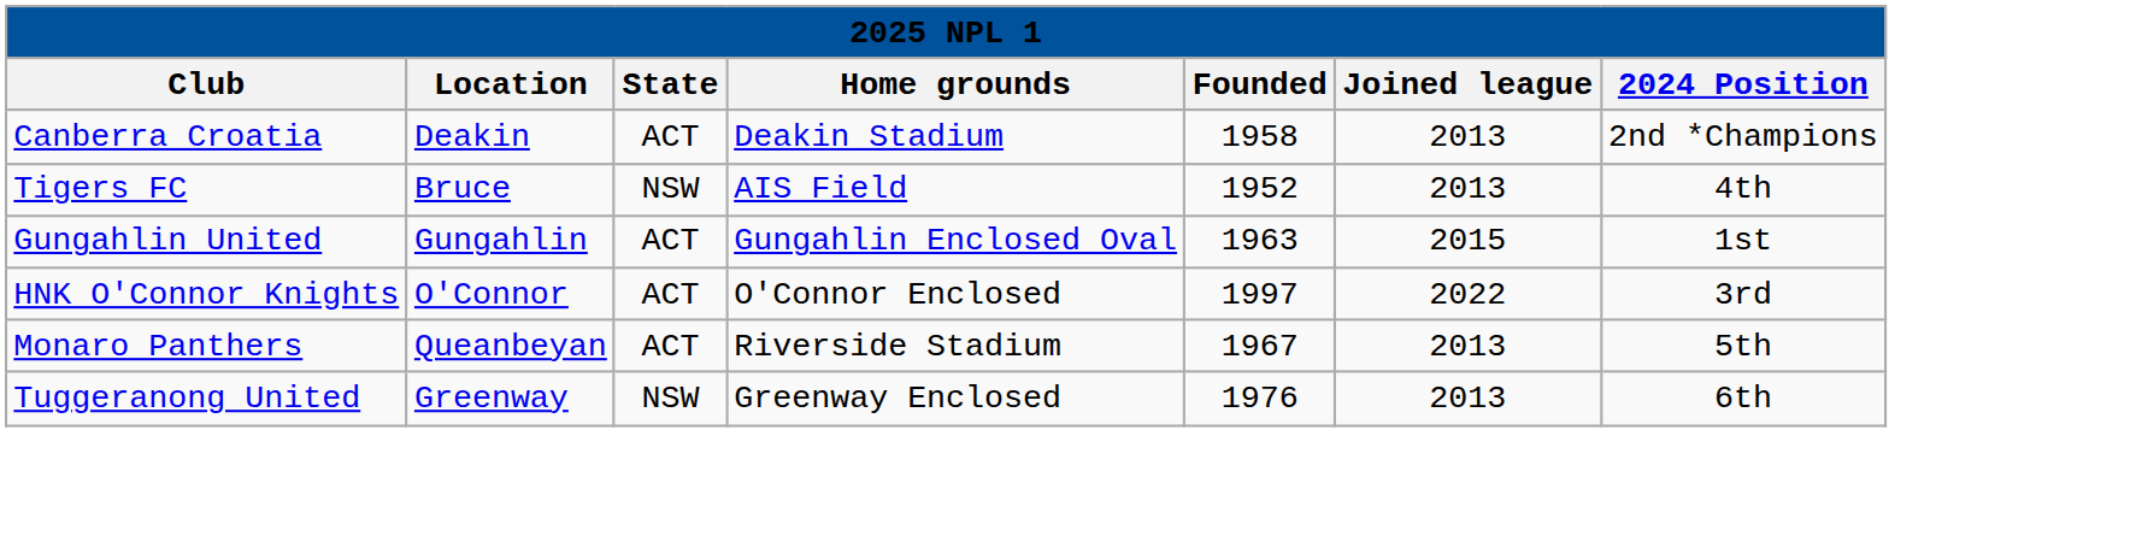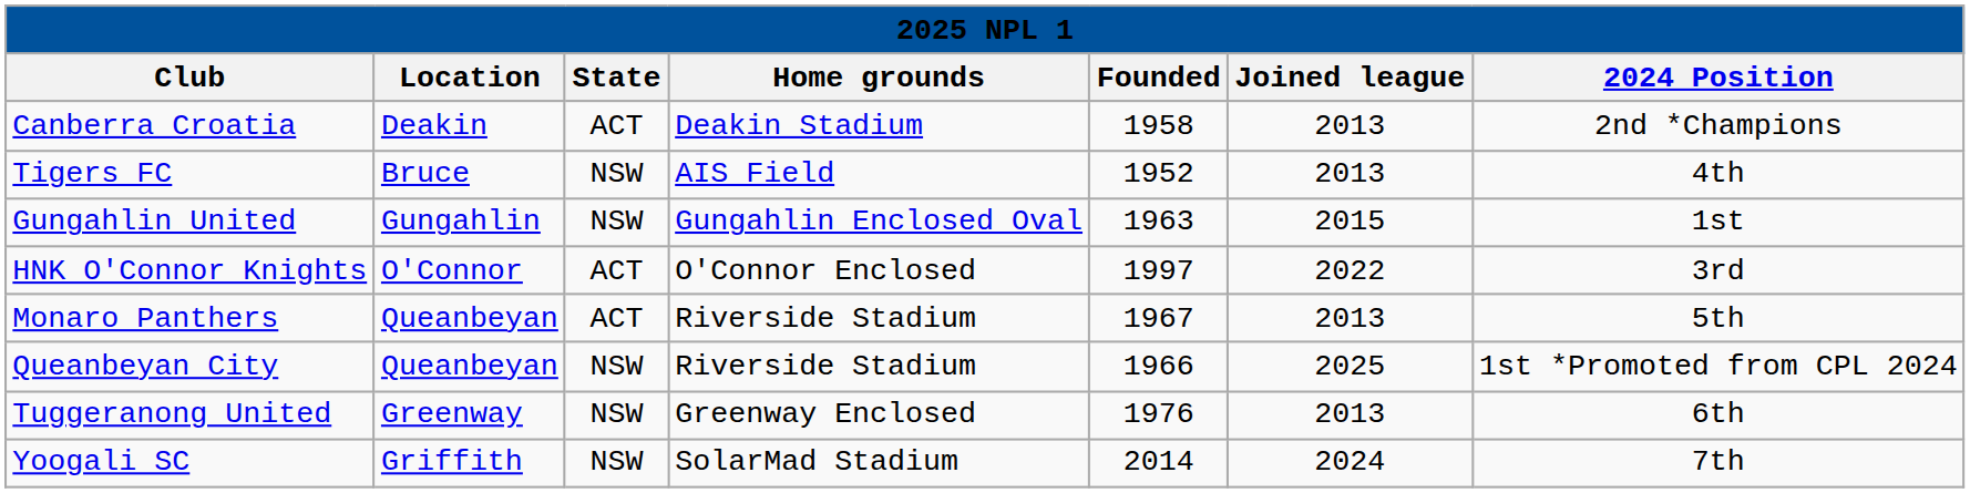Gungahlin United | State: ACT -> NSW
+ row: Queanbeyan City | Queanbeyan | NSW | Riverside Stadium | 1966 | 2025 | 1st *Promoted from CPL 2024
+ row: Yoogali SC | Griffith | NSW | SolarMad Stadium | 2014 | 2024 | 7th
